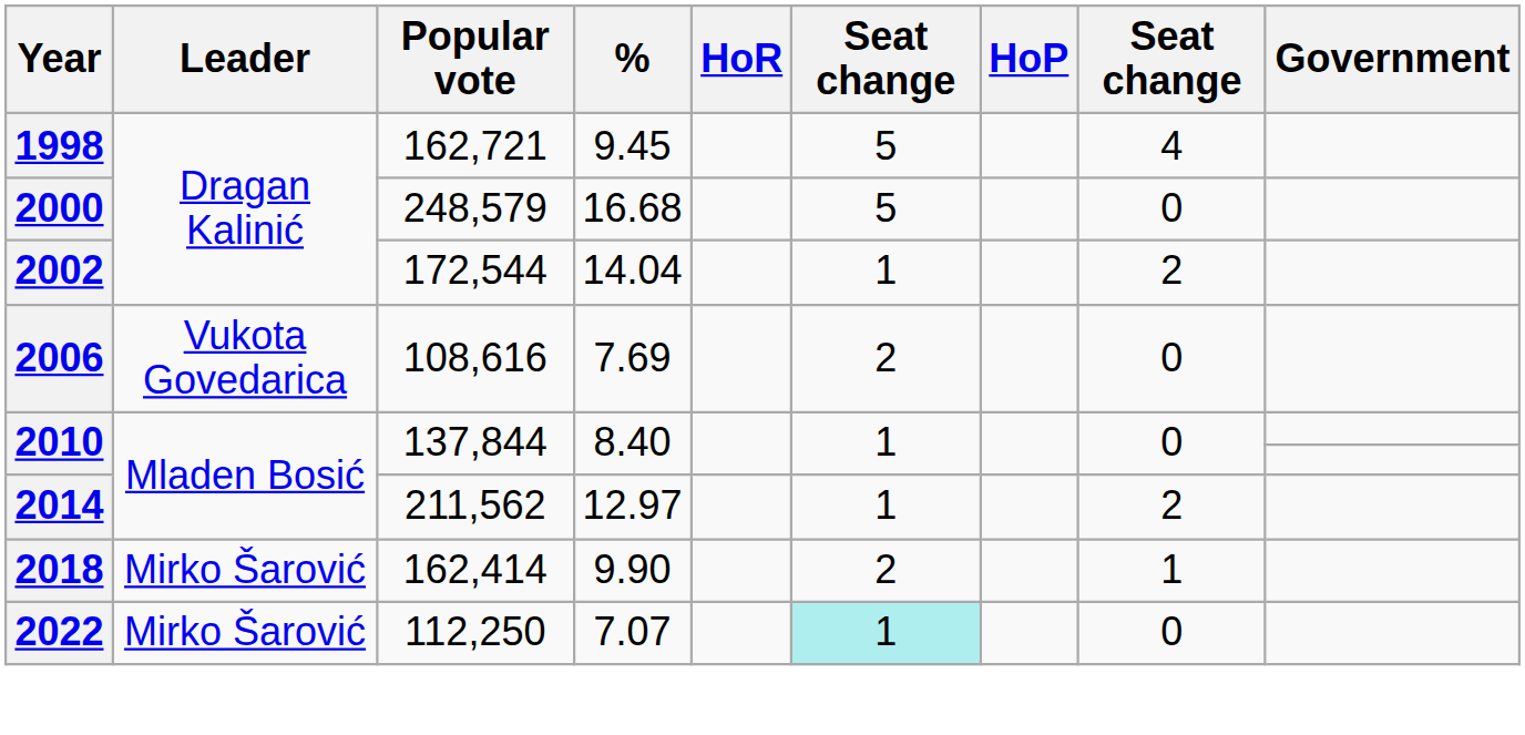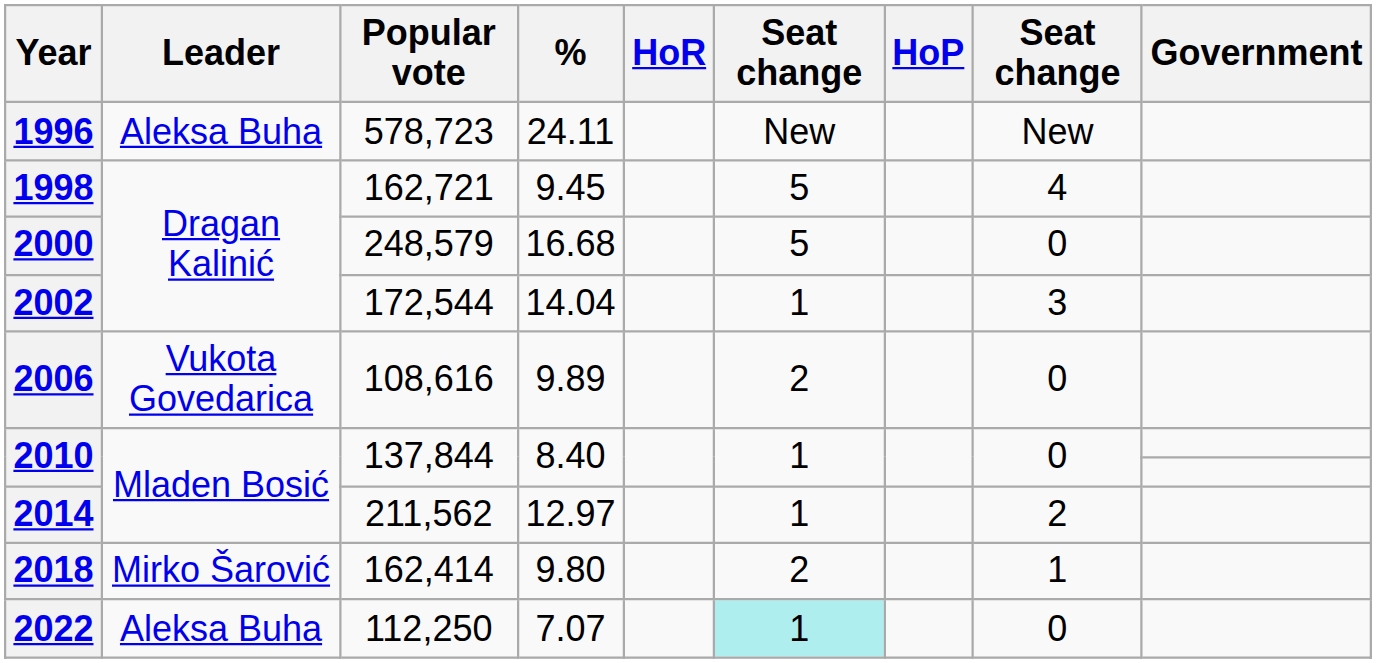+ row: 1996 | Aleksa Buha | 578,723 | 24.11 | New | New
2002 | column 8: 2 -> 3
2006 | %: 7.69 -> 9.89
2018 | %: 9.90 -> 9.80
2022 | Leader: Mirko Šarović -> Aleksa Buha
